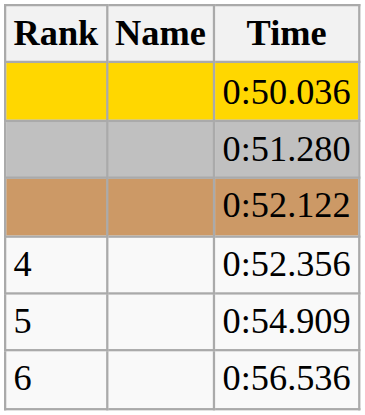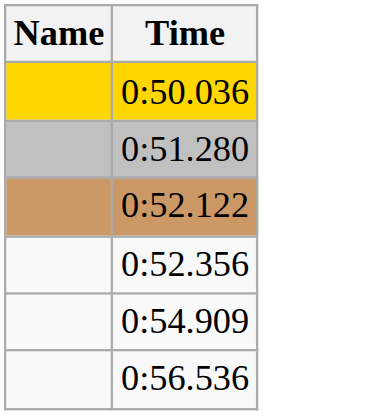- column: Rank | 4 | 5 | 6
